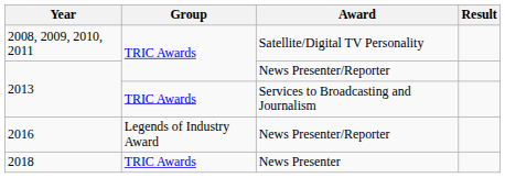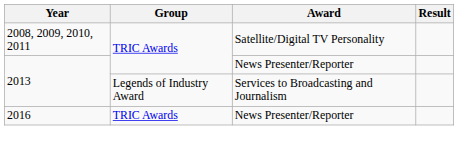2013 / Services to Broadcasting and Journalism | Group: TRIC Awards -> Legends of Industry Award
2016 | Group: Legends of Industry Award -> TRIC Awards
- row: 2018 | TRIC Awards | News Presenter
